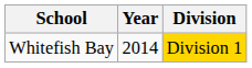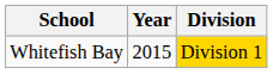Whitefish Bay | Year: 2014 -> 2015
